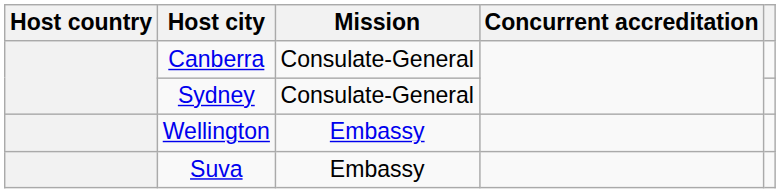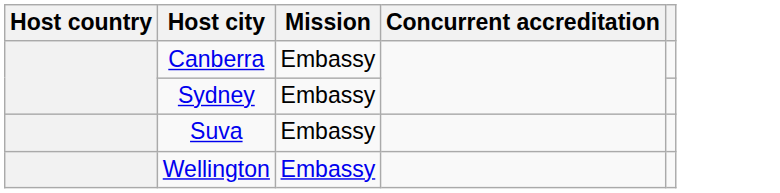Canberra | Mission: Consulate-General -> Embassy
Sydney | Mission: Consulate-General -> Embassy
rows swapped: Suva <-> Wellington
